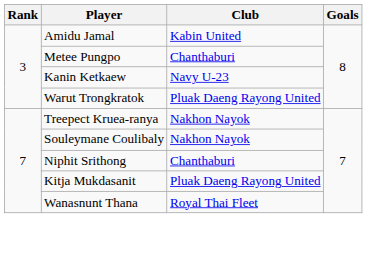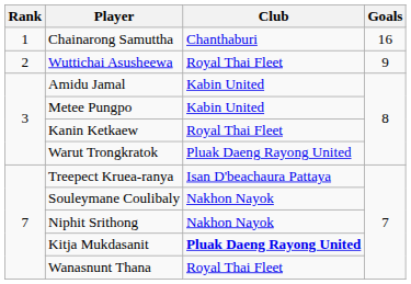+ row: 1 | Chainarong Samuttha | Chanthaburi | 16
+ row: 2 | Wuttichai Asusheewa | Royal Thai Fleet | 9
Metee Pungpo | Club: Chanthaburi -> Kabin United
Kanin Ketkaew | Club: Navy U-23 -> Royal Thai Fleet
Treepect Kruea-ranya | Club: Nakhon Nayok -> Isan D'beachaura Pattaya
Niphit Srithong | Club: Chanthaburi -> Nakhon Nayok
Kitja Mukdasanit | Club: normal -> bold
